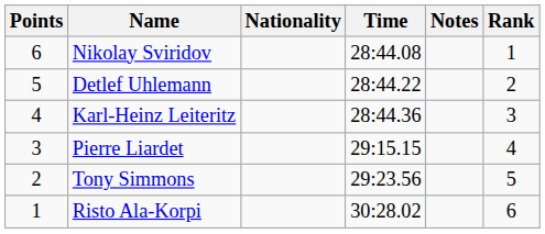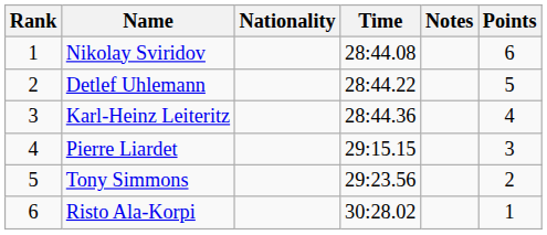columns swapped: Rank <-> Points
